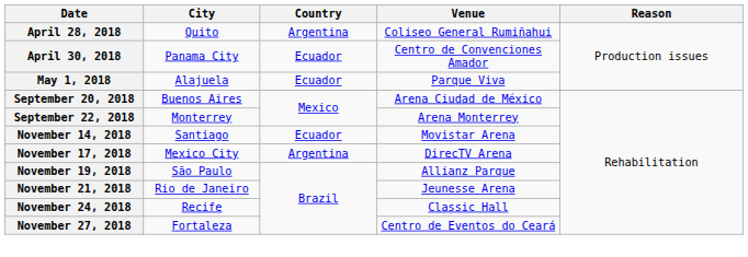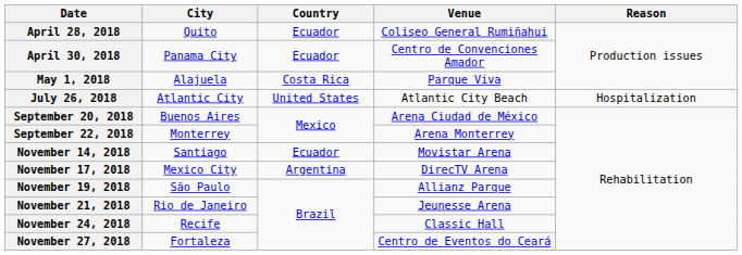April 28, 2018 | Country: Argentina -> Ecuador
May 1, 2018 | Country: Ecuador -> Costa Rica
+ row: July 26, 2018 | Atlantic City | United States | Atlantic City Beach | Hospitalization
